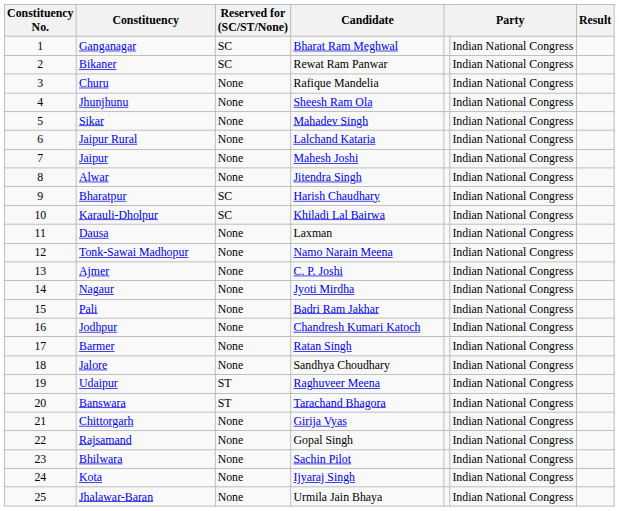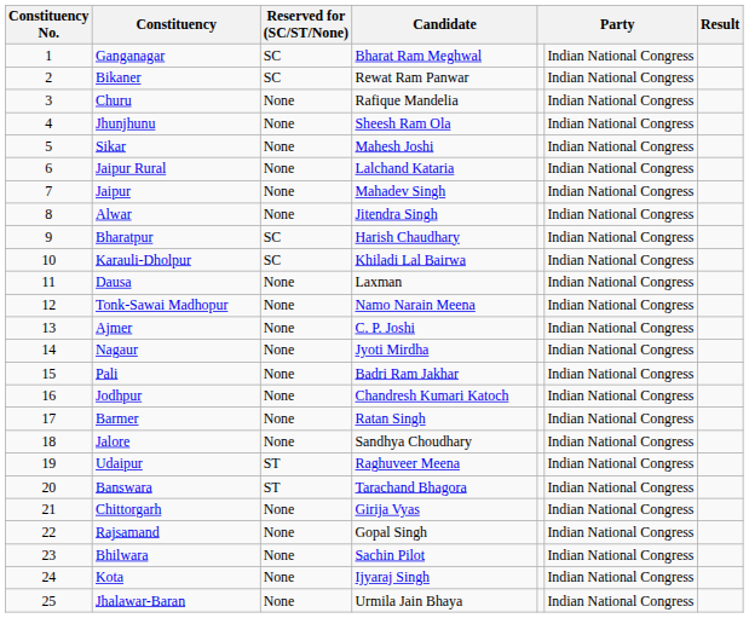Sikar | Candidate: Mahadev Singh -> Mahesh Joshi
Jaipur | Candidate: Mahesh Joshi -> Mahadev Singh
